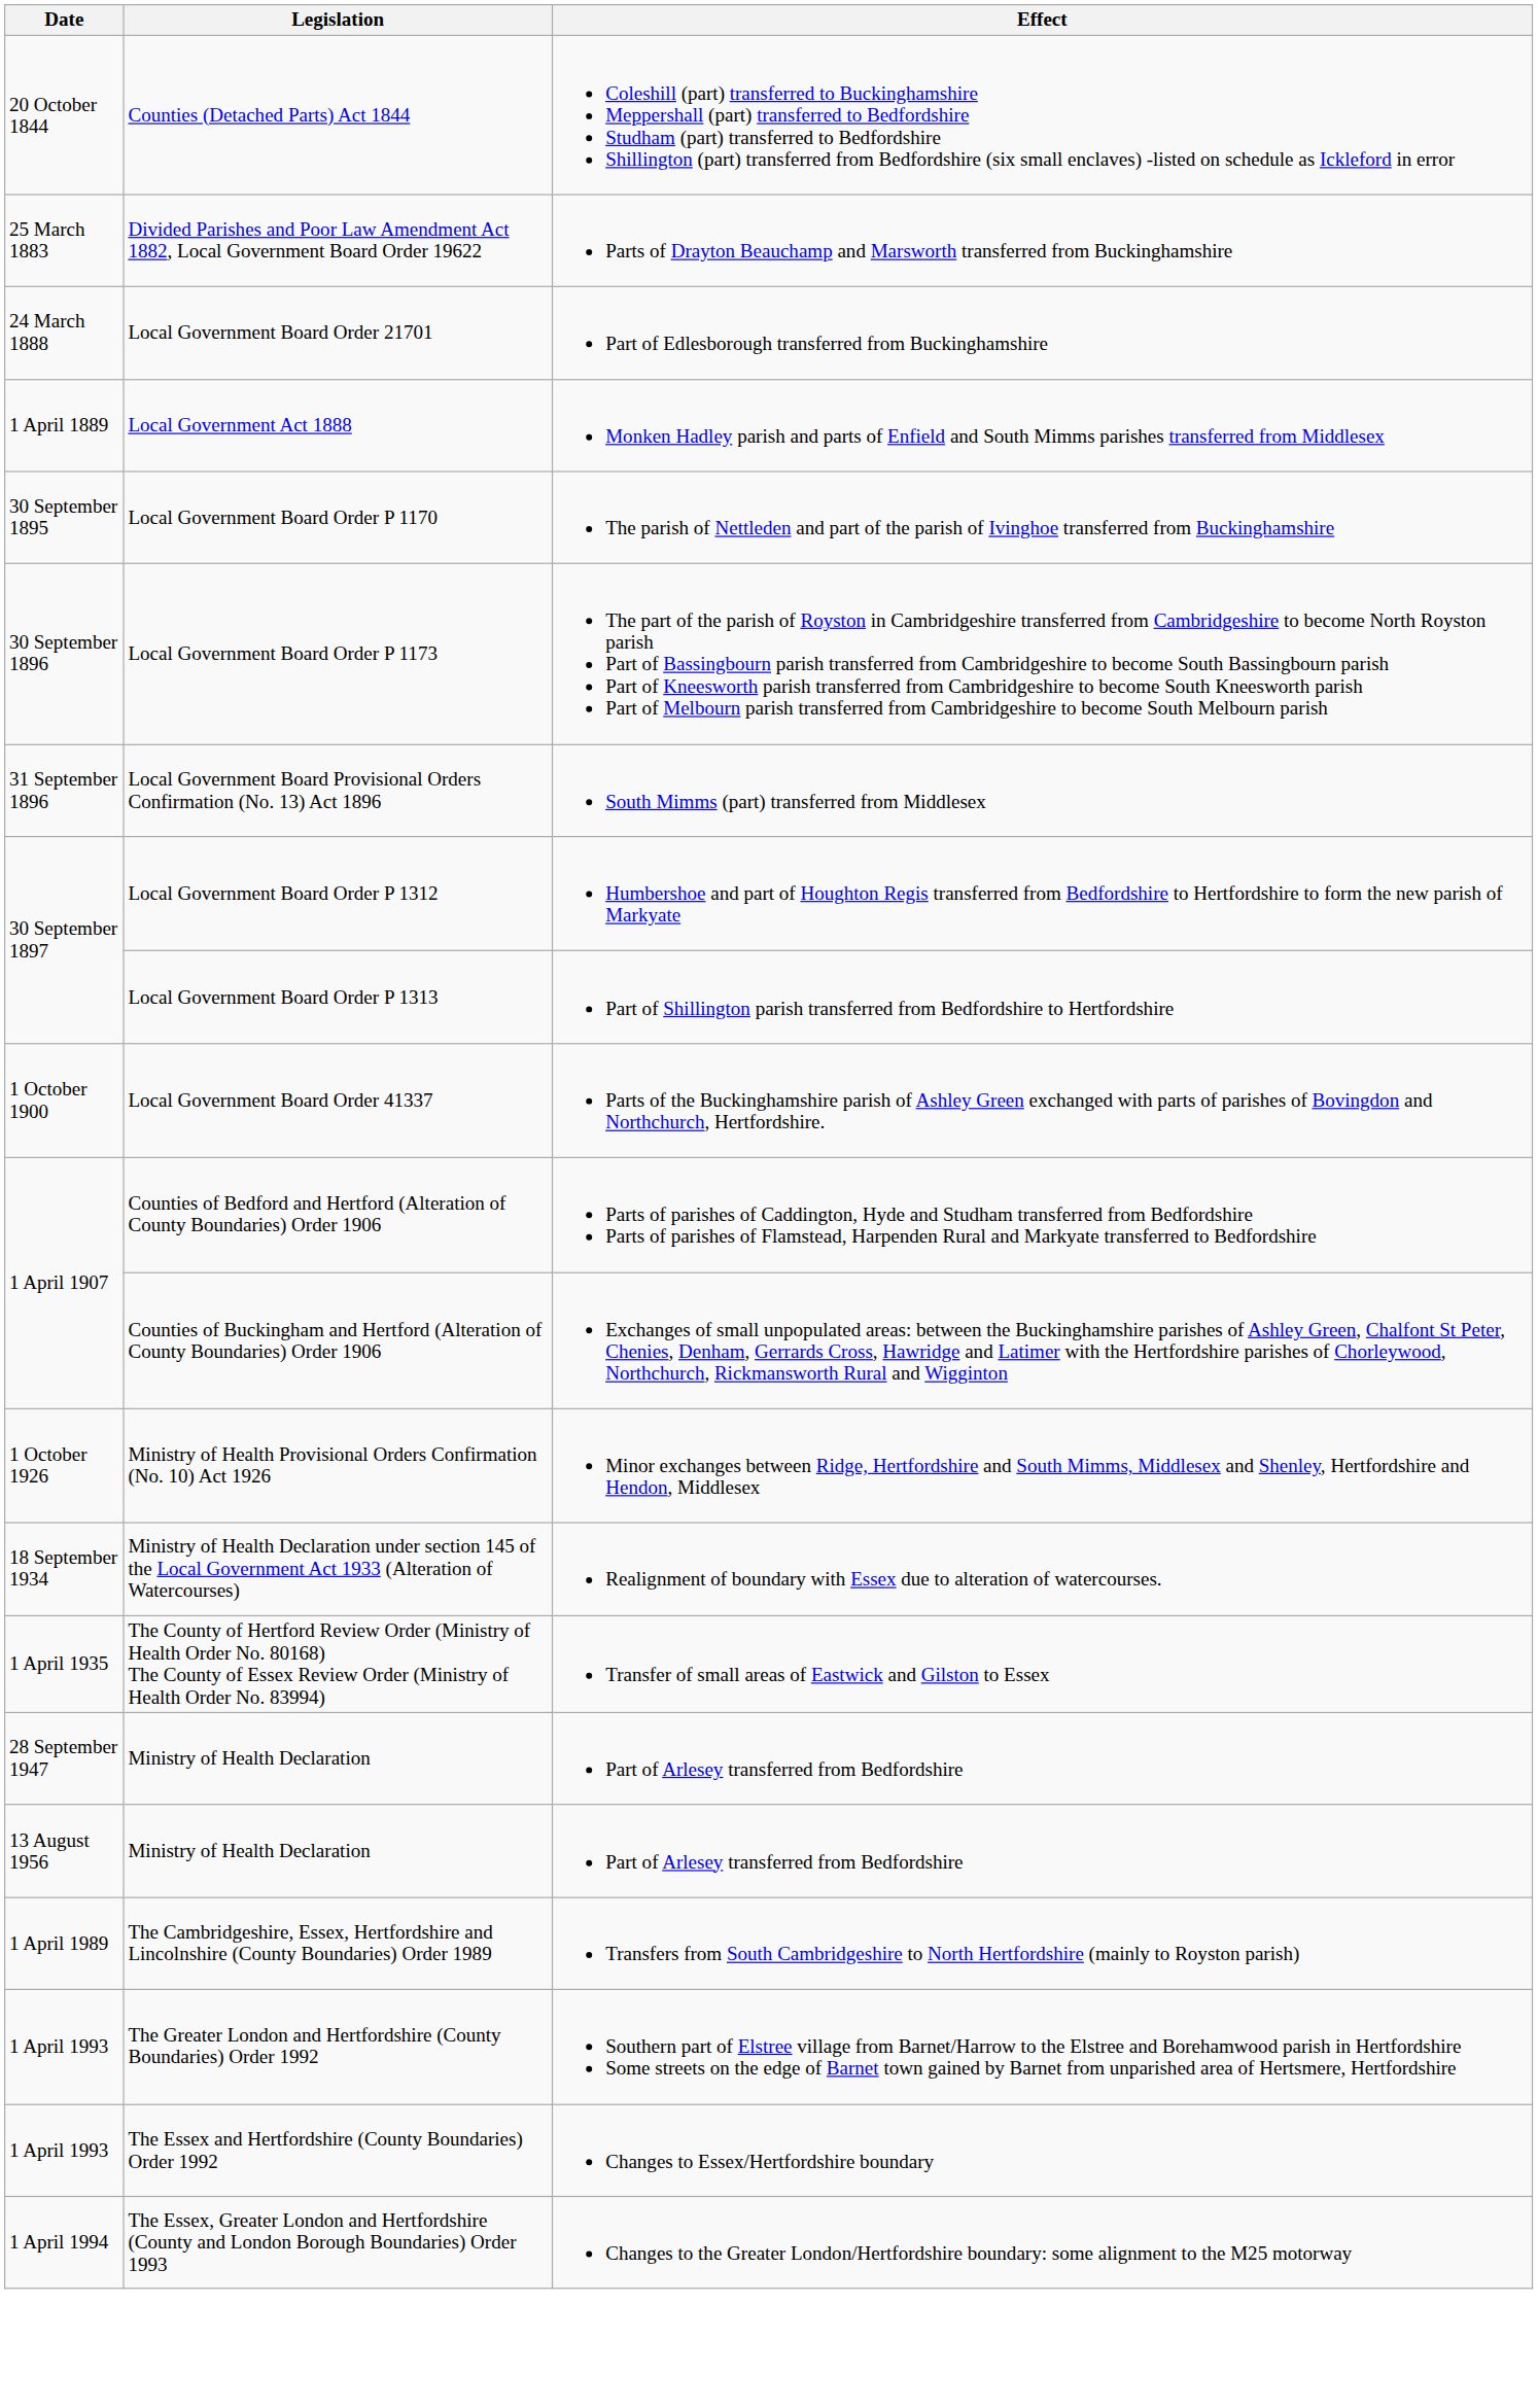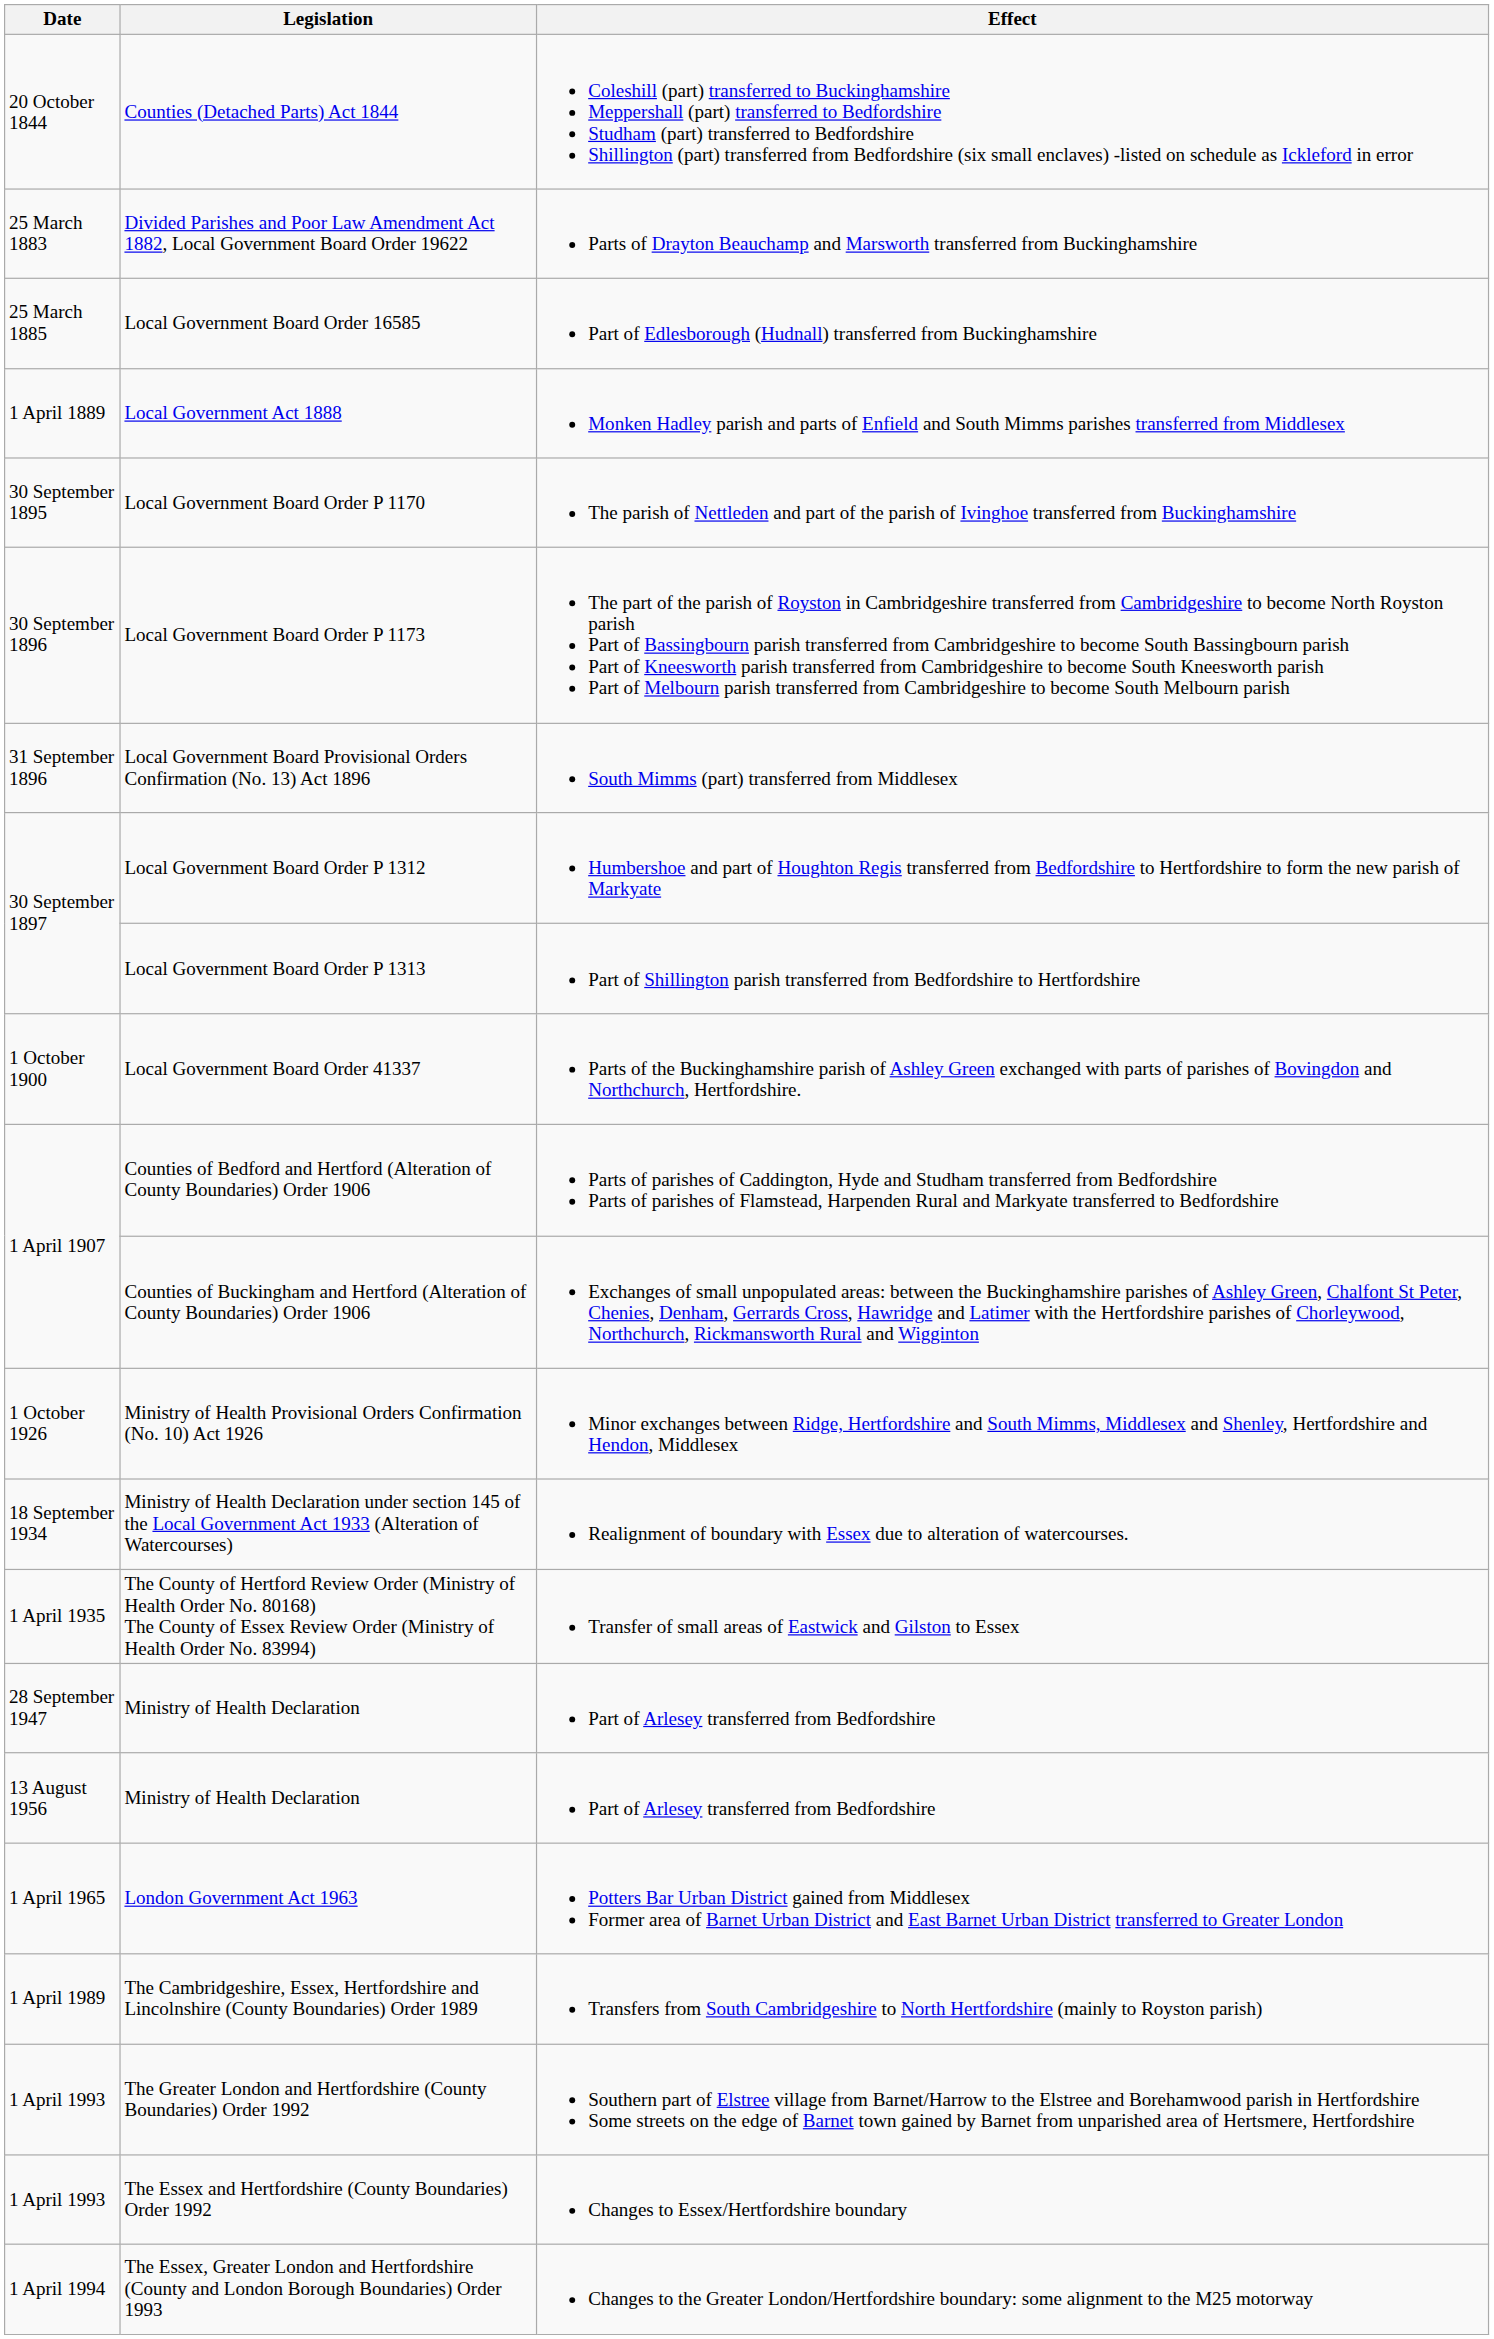+ row: 25 March 1885 | Local Government Board Order 16585 | Part of Edlesborough (Hudnall) transferred from Buckinghamshire
- row: 24 March 1888 | Local Government Board Order 21701 | Part of Edlesborough transferred from Buckinghamshire
+ row: 1 April 1965 | London Government Act 1963 | Potters Bar Urban District gained from Middlesex Former area of Barnet Urban District and East Barnet Urban District transferred to Greater London
